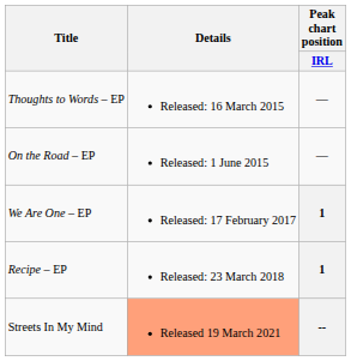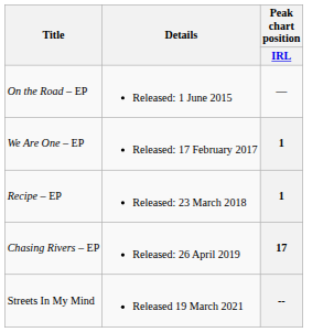- row: Thoughts to Words – EP | Released: 16 March 2015 | —
+ row: Chasing Rivers – EP | Released: 26 April 2019 | 17
Streets In My Mind | Details: lightsalmon background -> no background
